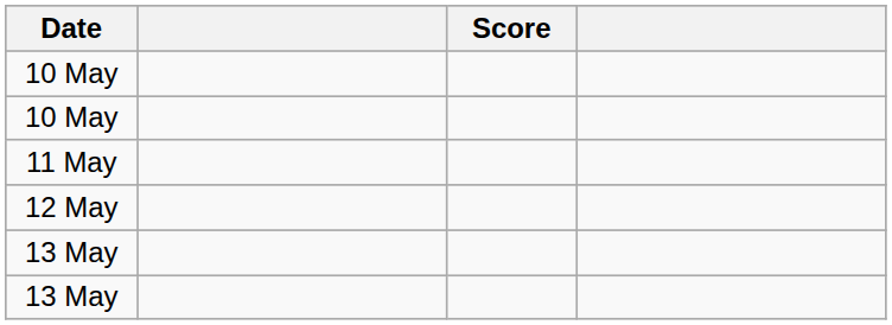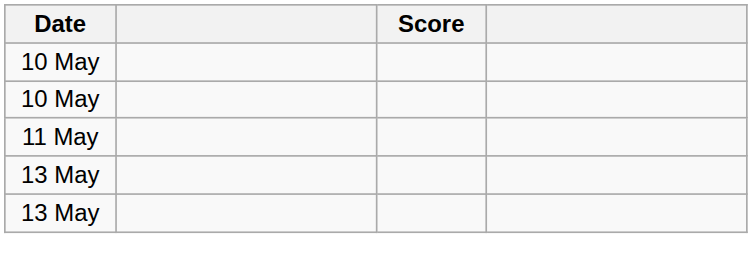- row: 12 May
